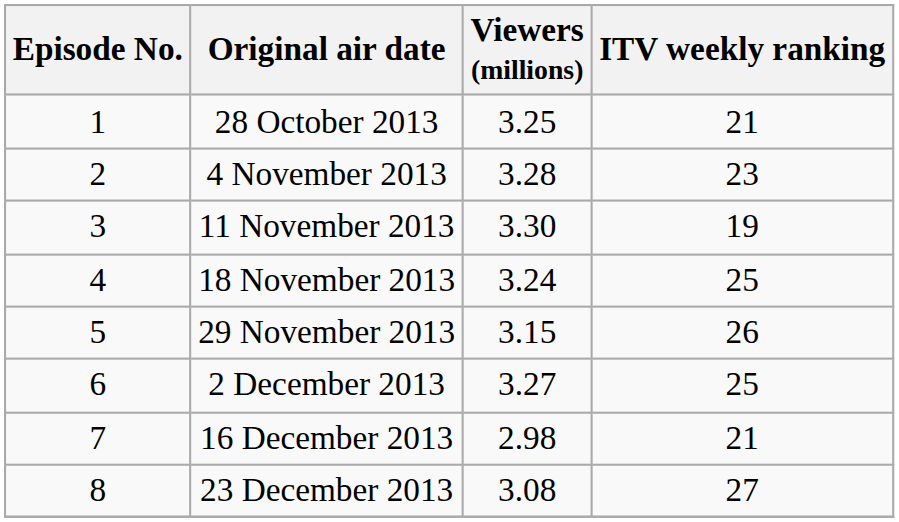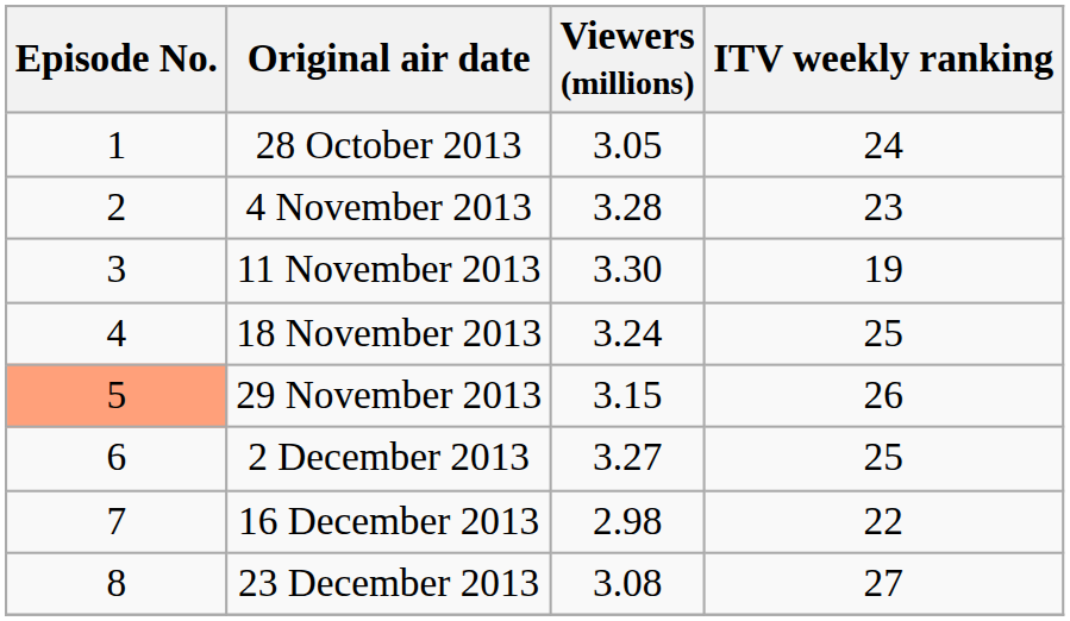28 October 2013 | Viewers (millions): 3.25 -> 3.05
28 October 2013 | ITV weekly ranking: 21 -> 24
29 November 2013 | Episode No.: no background -> lightsalmon background
16 December 2013 | ITV weekly ranking: 21 -> 22
